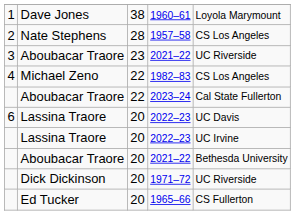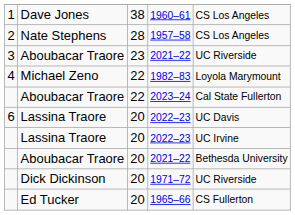1960–61 | column 5: Loyola Marymount -> CS Los Angeles
1982–83 | column 5: CS Los Angeles -> Loyola Marymount
